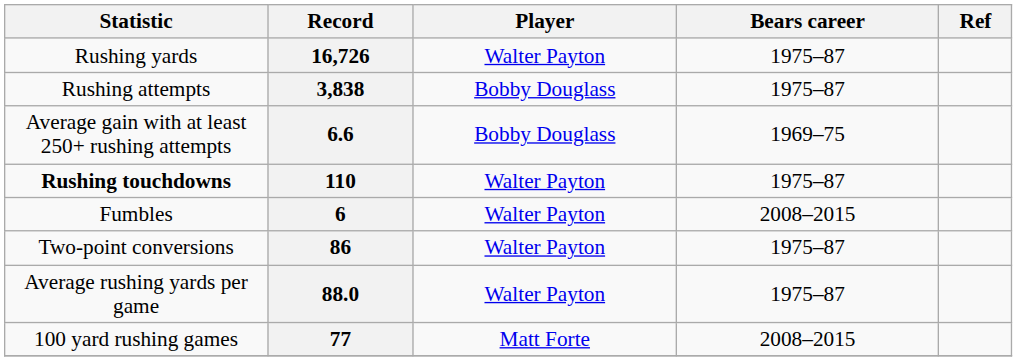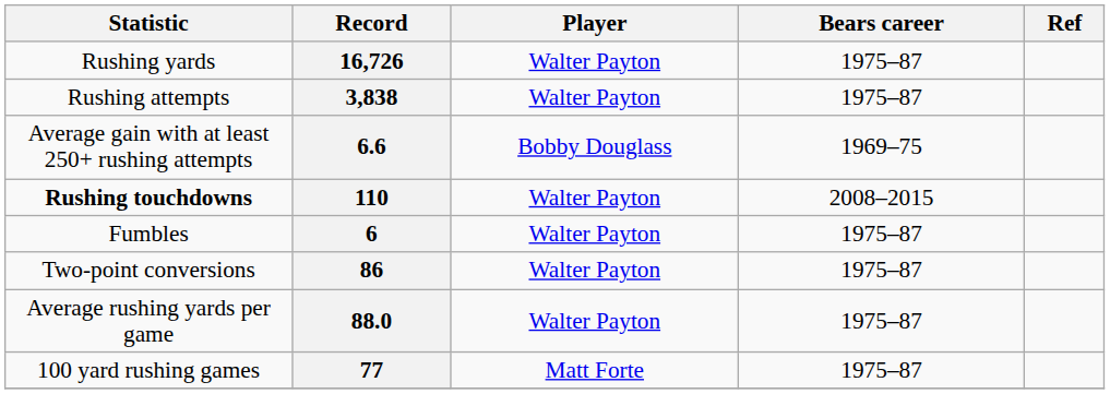3,838 | Player: Bobby Douglass -> Walter Payton
110 | Bears career: 1975–87 -> 2008–2015
6 | Bears career: 2008–2015 -> 1975–87
77 | Bears career: 2008–2015 -> 1975–87
